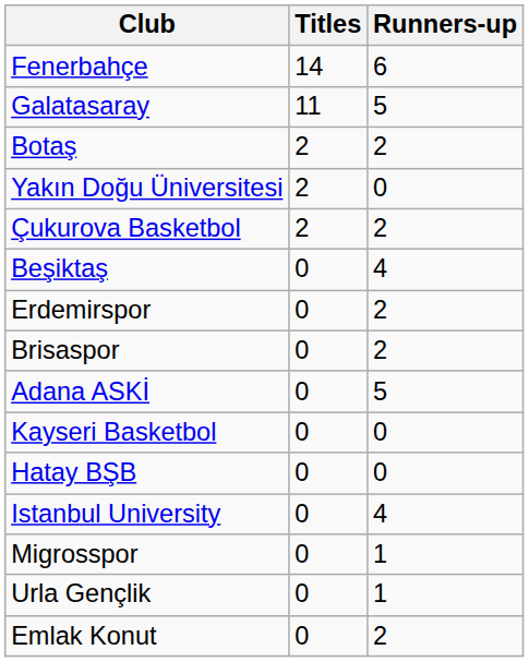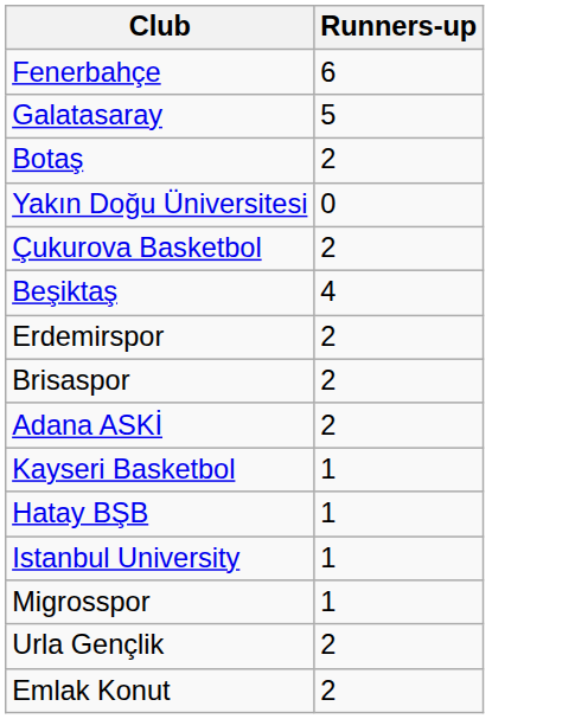- column: Titles | 14 | 11 | 2 | 2 | 2 | 0 | 0 | 0 | 0 | 0 | 0 | 0 | 0 | 0 | 0
Adana ASKİ | Runners-up: 5 -> 2
Kayseri Basketbol | Runners-up: 0 -> 1
Hatay BŞB | Runners-up: 0 -> 1
Istanbul University | Runners-up: 4 -> 1
Urla Gençlik | Runners-up: 1 -> 2
